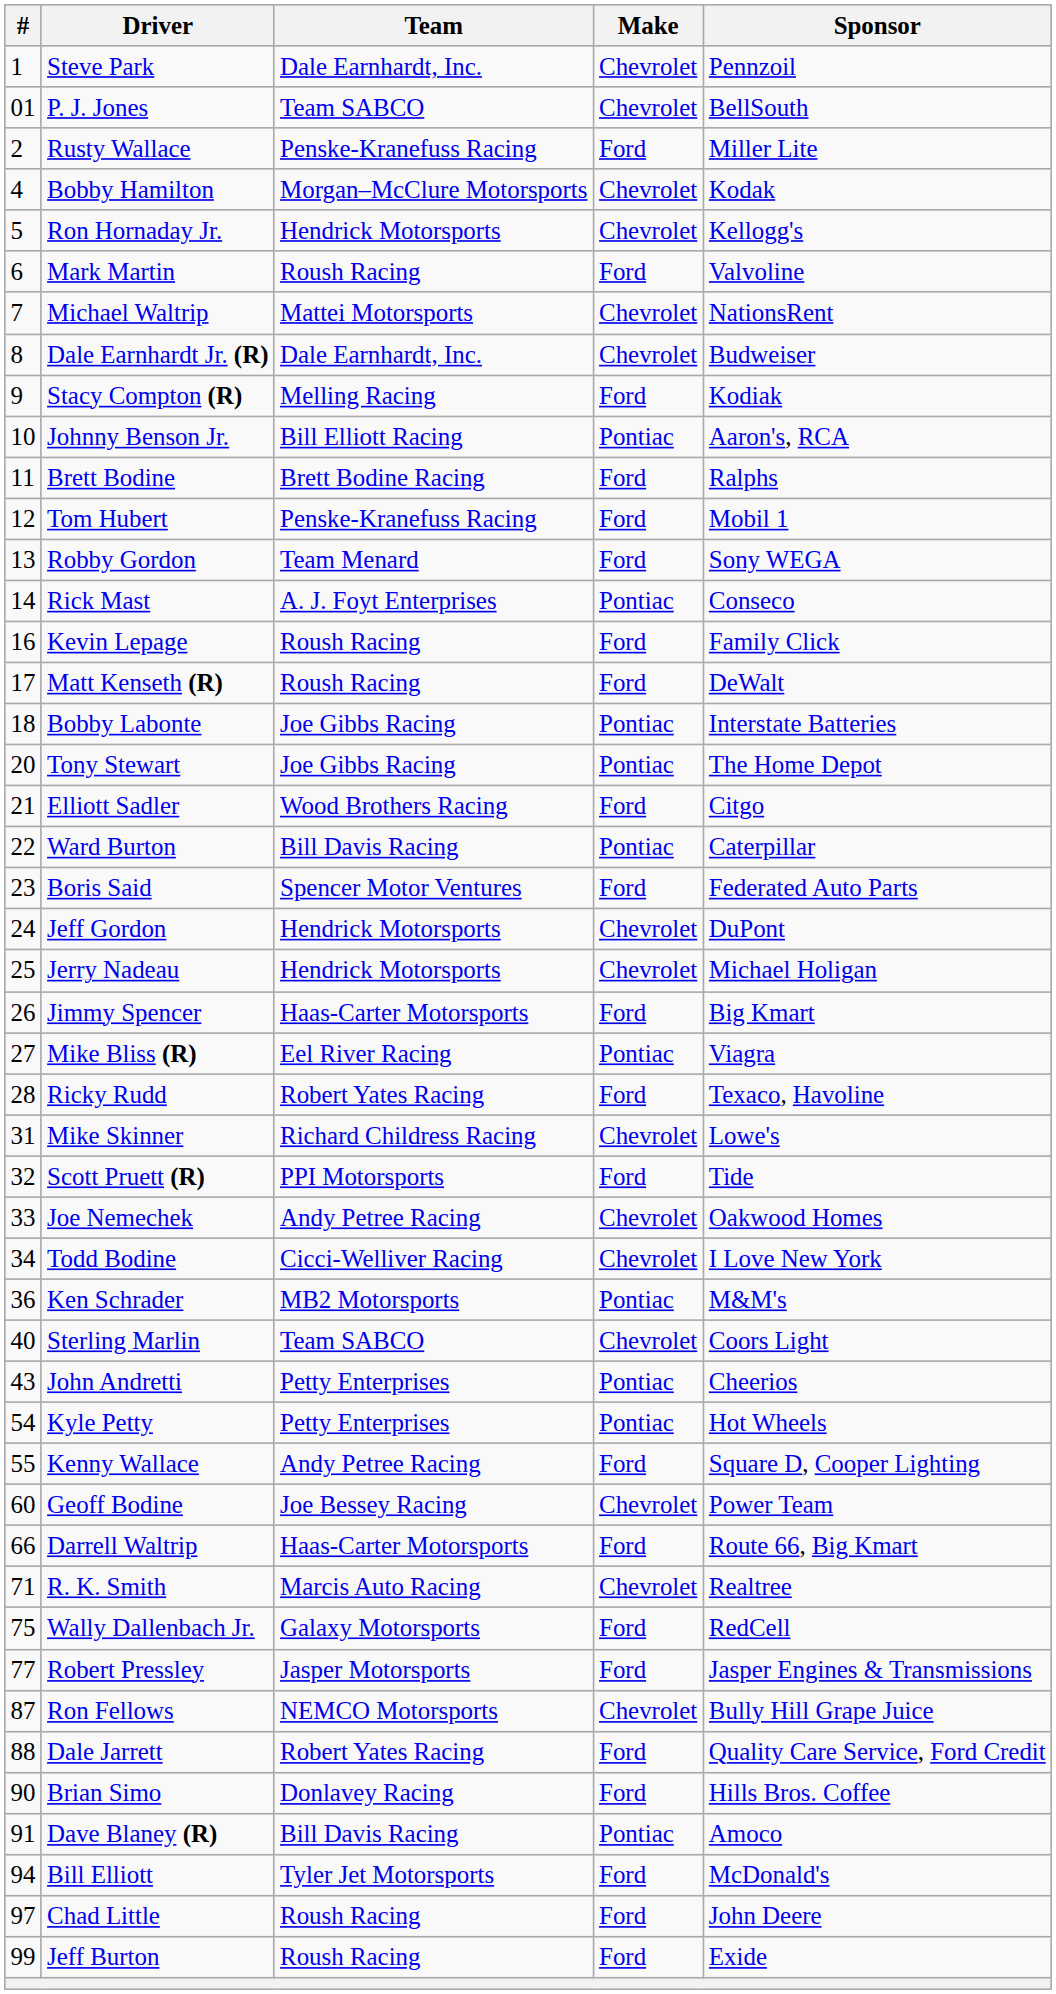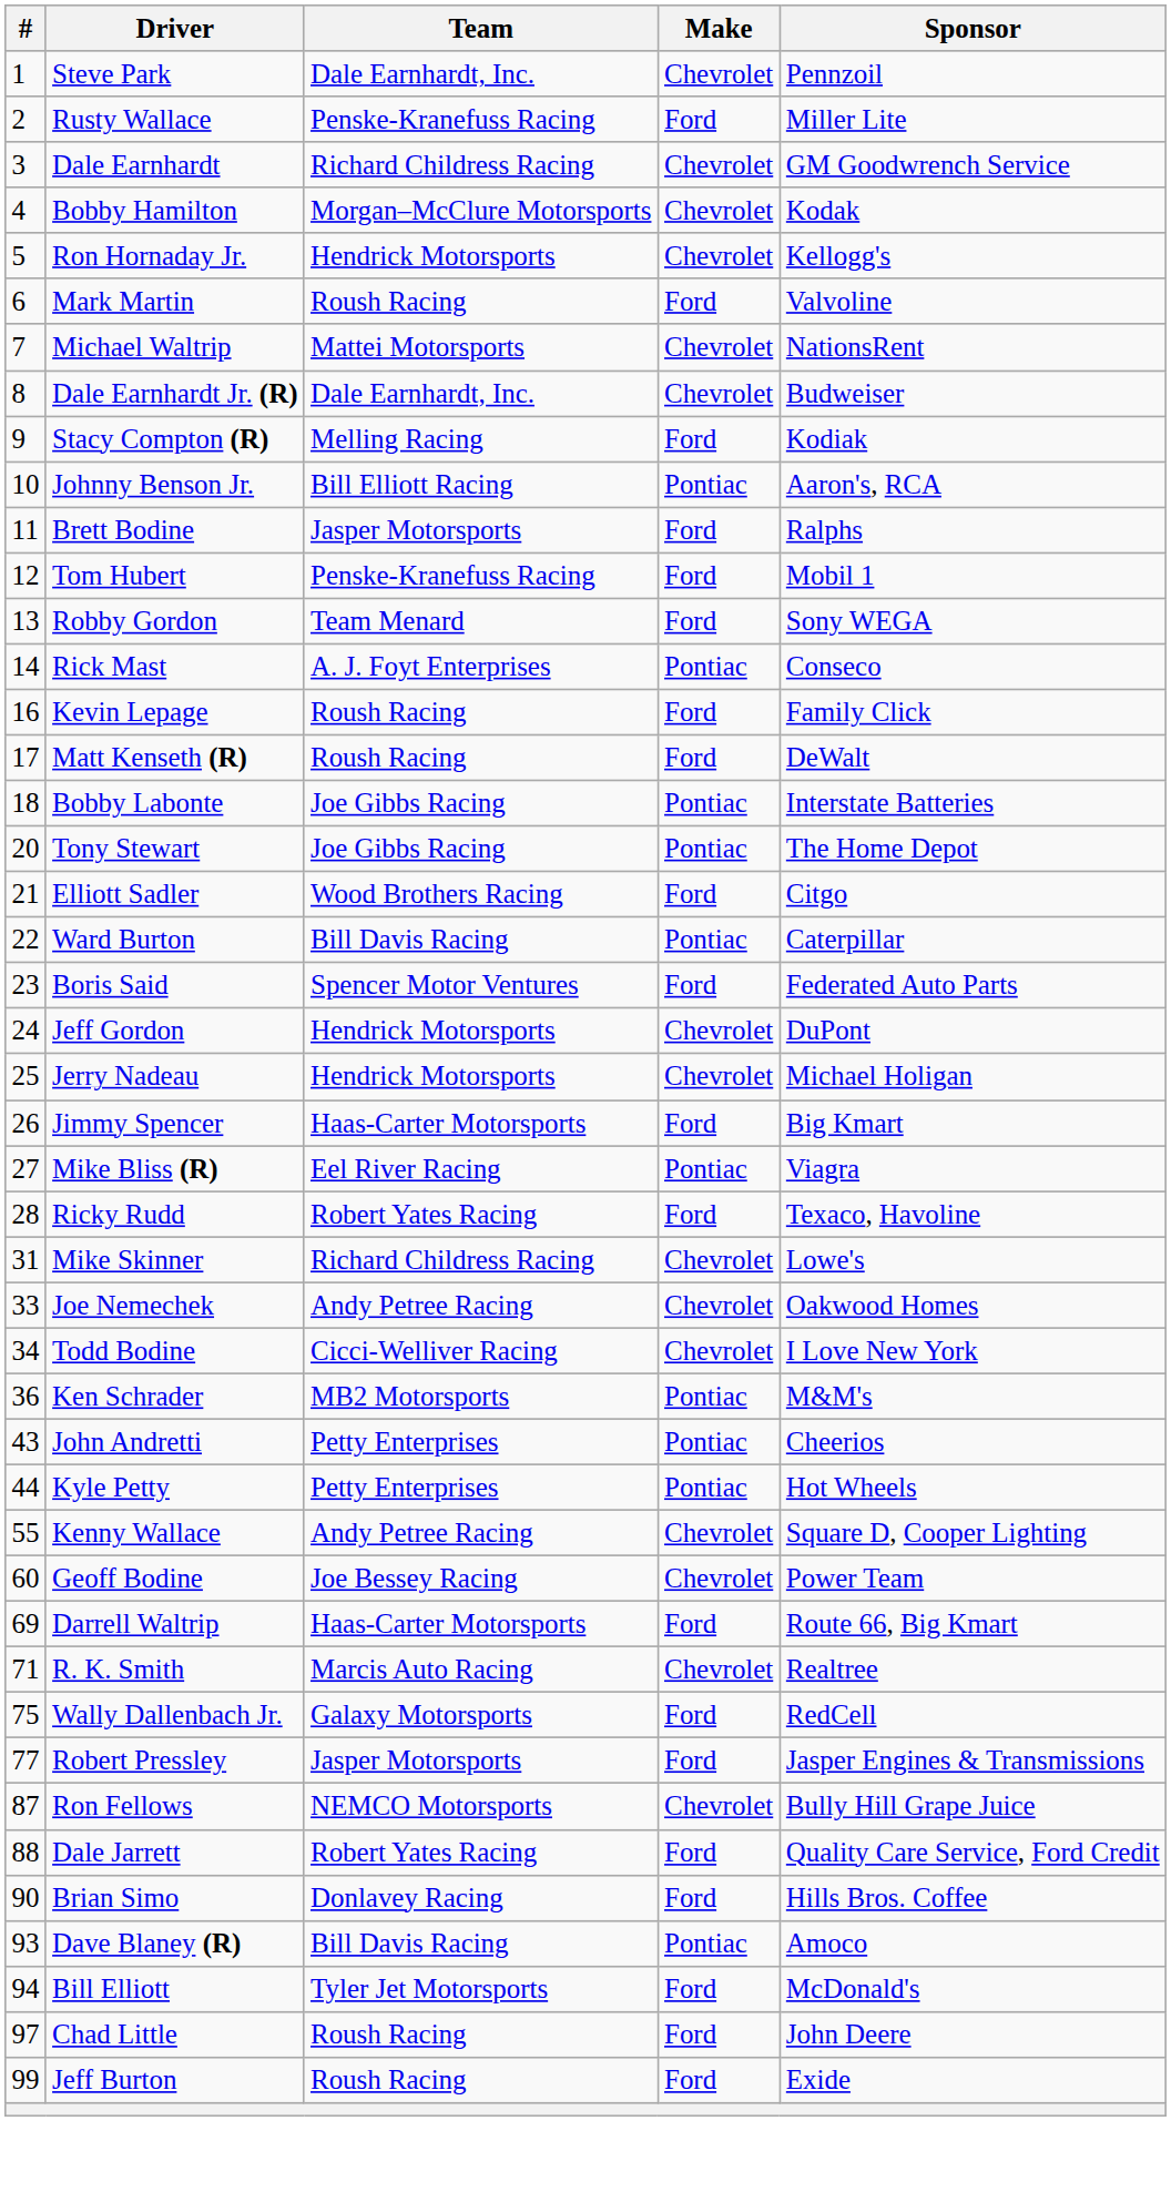- row: 01 | P. J. Jones | Team SABCO | Chevrolet | BellSouth
+ row: 3 | Dale Earnhardt | Richard Childress Racing | Chevrolet | GM Goodwrench Service
Brett Bodine | Team: Brett Bodine Racing -> Jasper Motorsports
- row: 32 | Scott Pruett (R) | PPI Motorsports | Ford | Tide
- row: 40 | Sterling Marlin | Team SABCO | Chevrolet | Coors Light
Kyle Petty | #: 54 -> 44
Kenny Wallace | Make: Ford -> Chevrolet
Darrell Waltrip | #: 66 -> 69
Dave Blaney (R) | #: 91 -> 93
